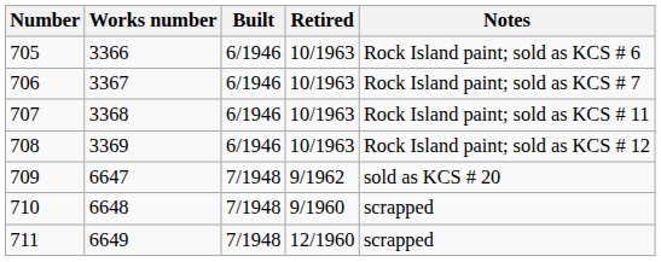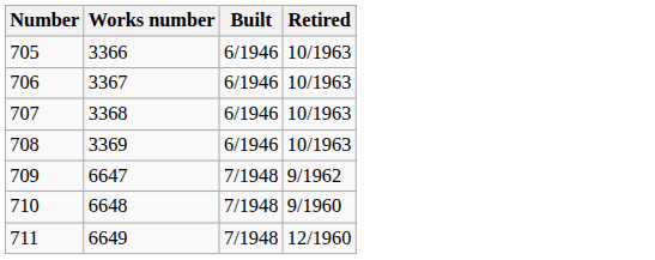- column: Notes | Rock Island paint; sold as KCS # 6 | Rock Island paint; sold as KCS # 7 | Rock Island paint; sold as KCS # 11 | Rock Island paint; sold as KCS # 12 | sold as KCS # 20 | scrapped | scrapped
